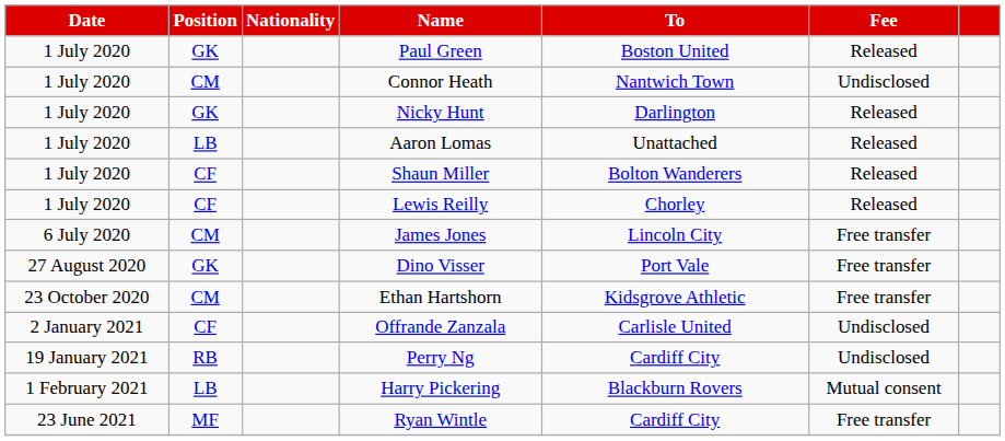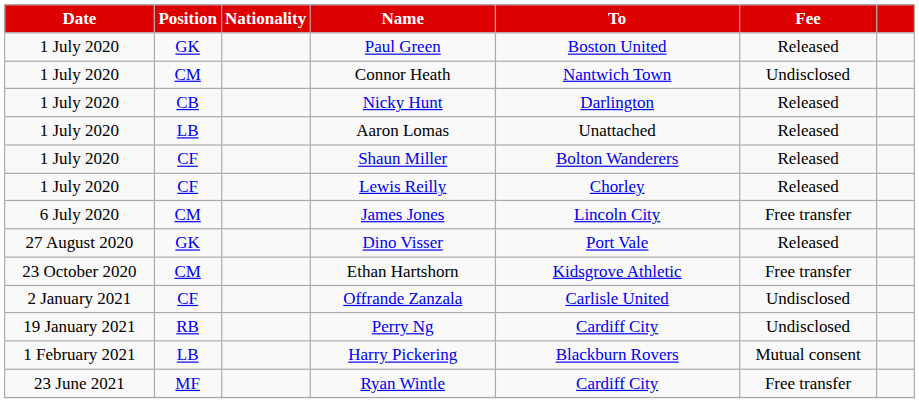Nicky Hunt | Position: GK -> CB
Dino Visser | Fee: Free transfer -> Released
